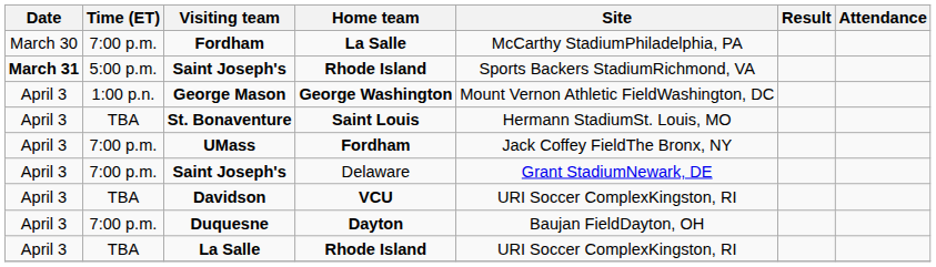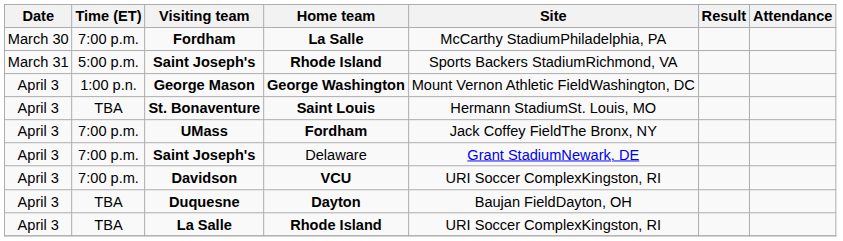Saint Joseph's / Rhode Island | Date: bold -> normal
Davidson | Time (ET): TBA -> 7:00 p.m.
Duquesne | Time (ET): 7:00 p.m. -> TBA
